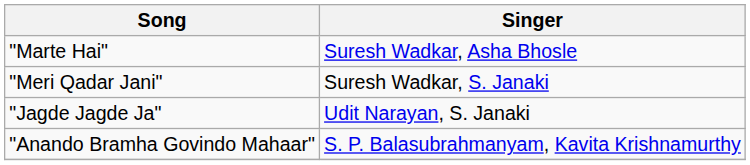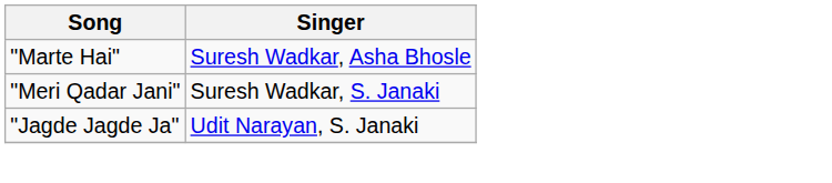- row: "Anando Bramha Govindo Mahaar" | S. P. Balasubrahmanyam, Kavita Krishnamurthy
